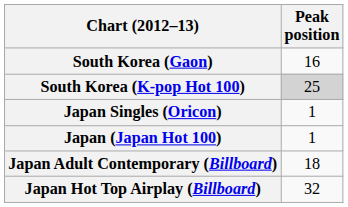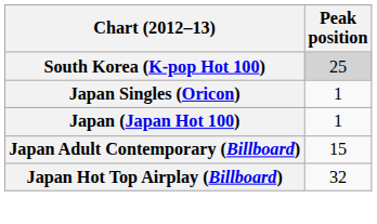- row: South Korea (Gaon) | 16
Japan Adult Contemporary (Billboard) | Peak position: 18 -> 15
